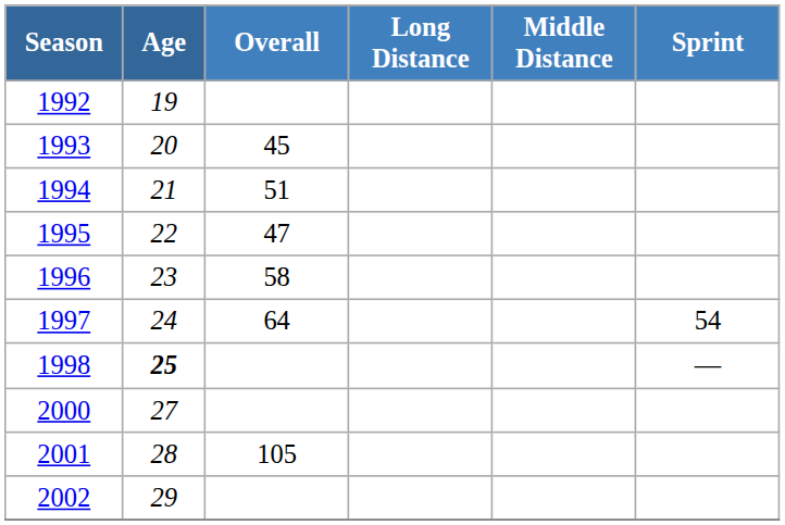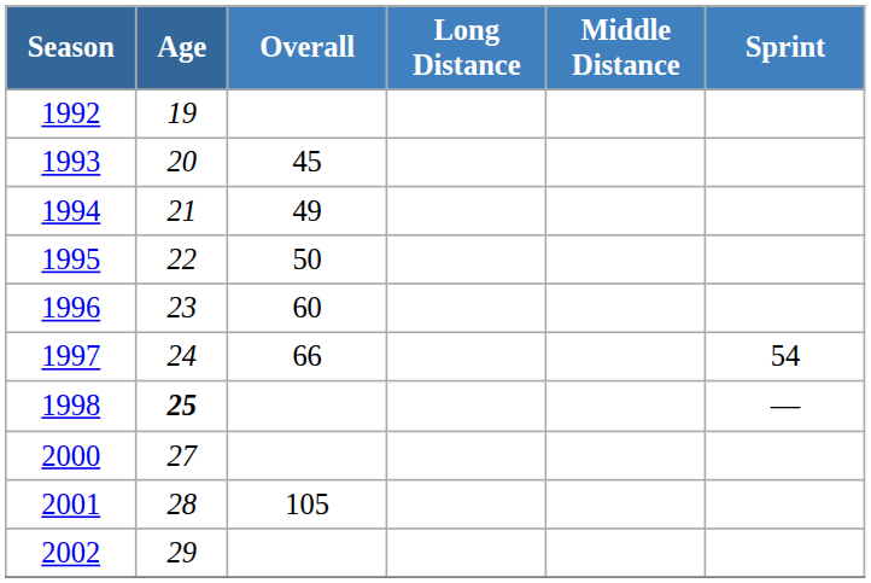1994 | Overall: 51 -> 49
1995 | Overall: 47 -> 50
1996 | Overall: 58 -> 60
1997 | Overall: 64 -> 66
